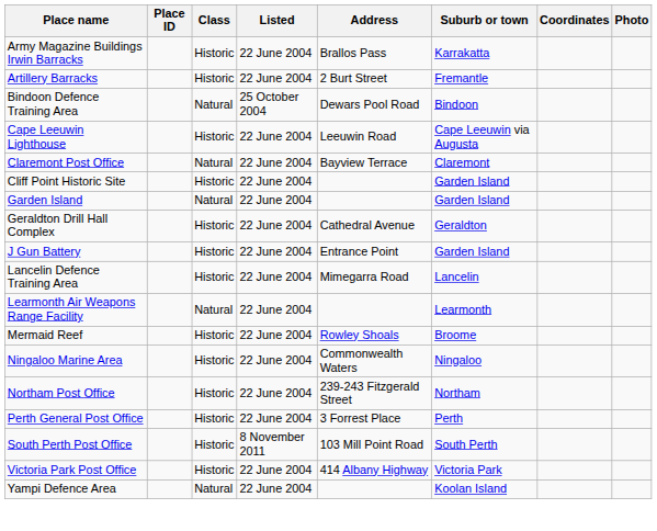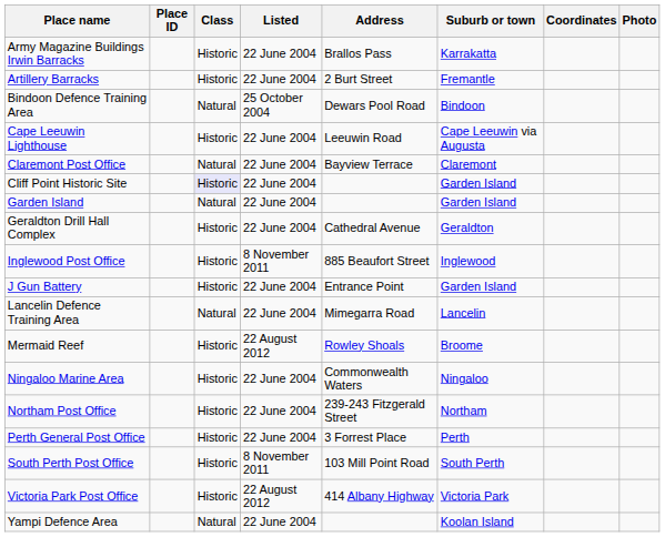Cliff Point Historic Site | Class: no background -> lavender background
+ row: Inglewood Post Office | Historic | 8 November 2011 | 885 Beaufort Street | Inglewood
Lancelin Defence Training Area | Class: Historic -> Natural
- row: Learmonth Air Weapons Range Facility | Natural | 22 June 2004 | Learmonth
Mermaid Reef | Listed: 22 June 2004 -> 22 August 2012
Victoria Park Post Office | Listed: 22 June 2004 -> 22 August 2012
